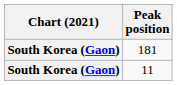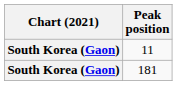rows swapped: 11 <-> 181
